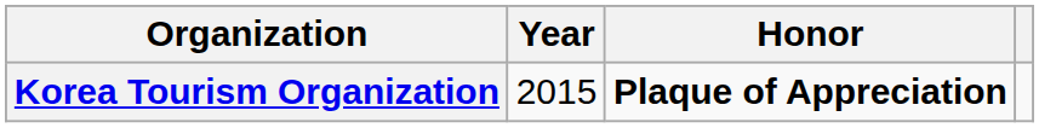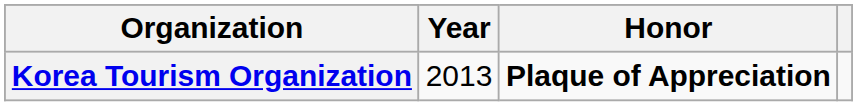Korea Tourism Organization | Year: 2015 -> 2013
